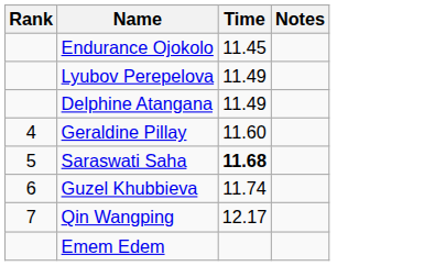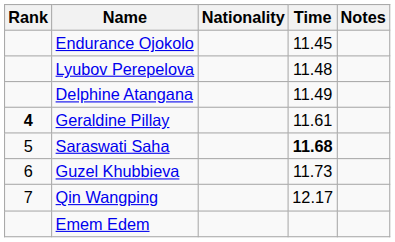+ column: Nationality
Lyubov Perepelova | Time: 11.49 -> 11.48
Geraldine Pillay | Rank: normal -> bold
Geraldine Pillay | Time: 11.60 -> 11.61
Guzel Khubbieva | Time: 11.74 -> 11.73
